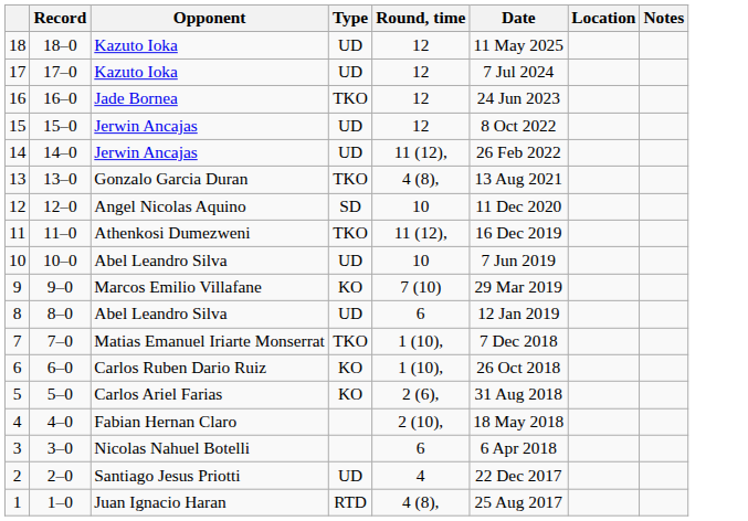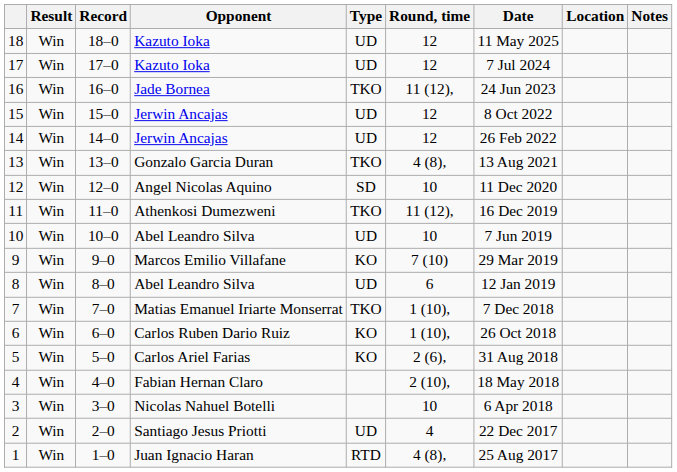+ column: Result | Win | Win | Win | Win | Win | Win | Win | Win | Win | Win | Win | Win | Win | Win | Win | Win | Win | Win
16 | Round, time: 12 -> 11 (12),
14 | Round, time: 11 (12), -> 12
3 | Round, time: 6 -> 10
